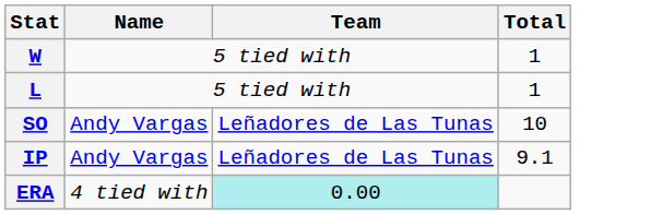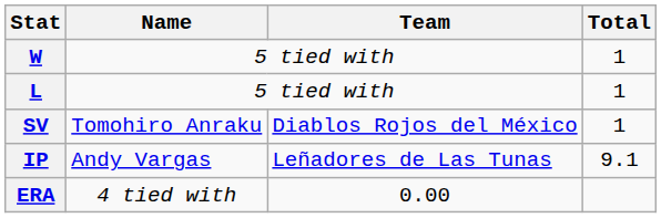+ row: SV | Tomohiro Anraku | Diablos Rojos del México | 1
- row: SO | Andy Vargas | Leñadores de Las Tunas | 10
ERA | Team: paleturquoise background -> no background
